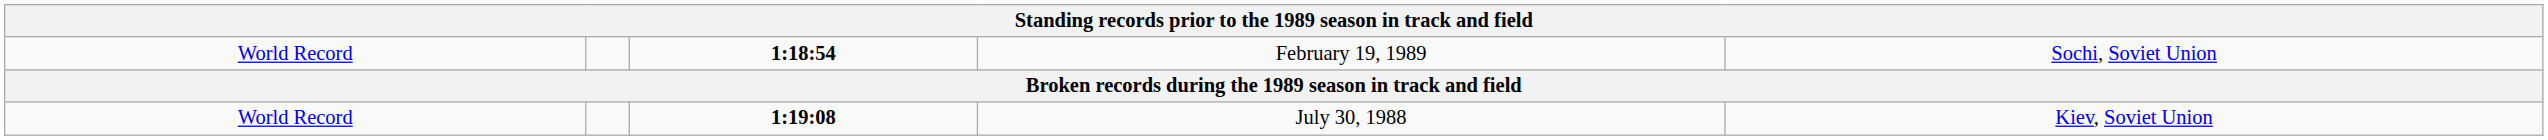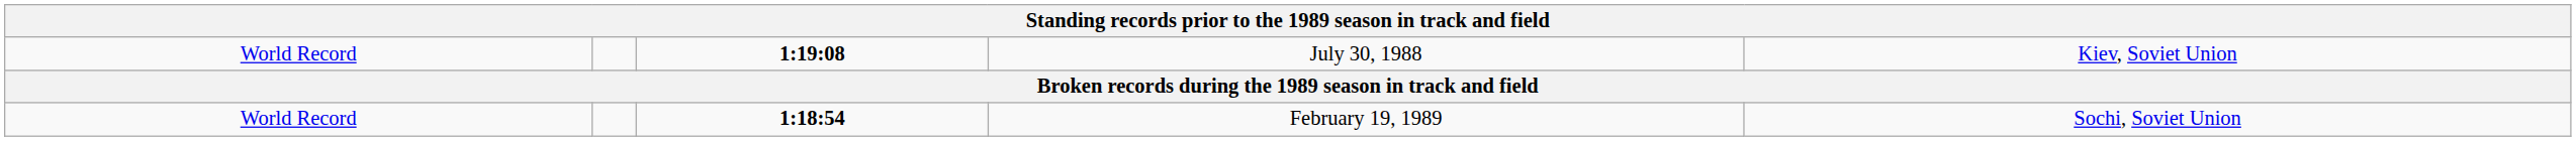rows swapped: July 30, 1988 <-> February 19, 1989
